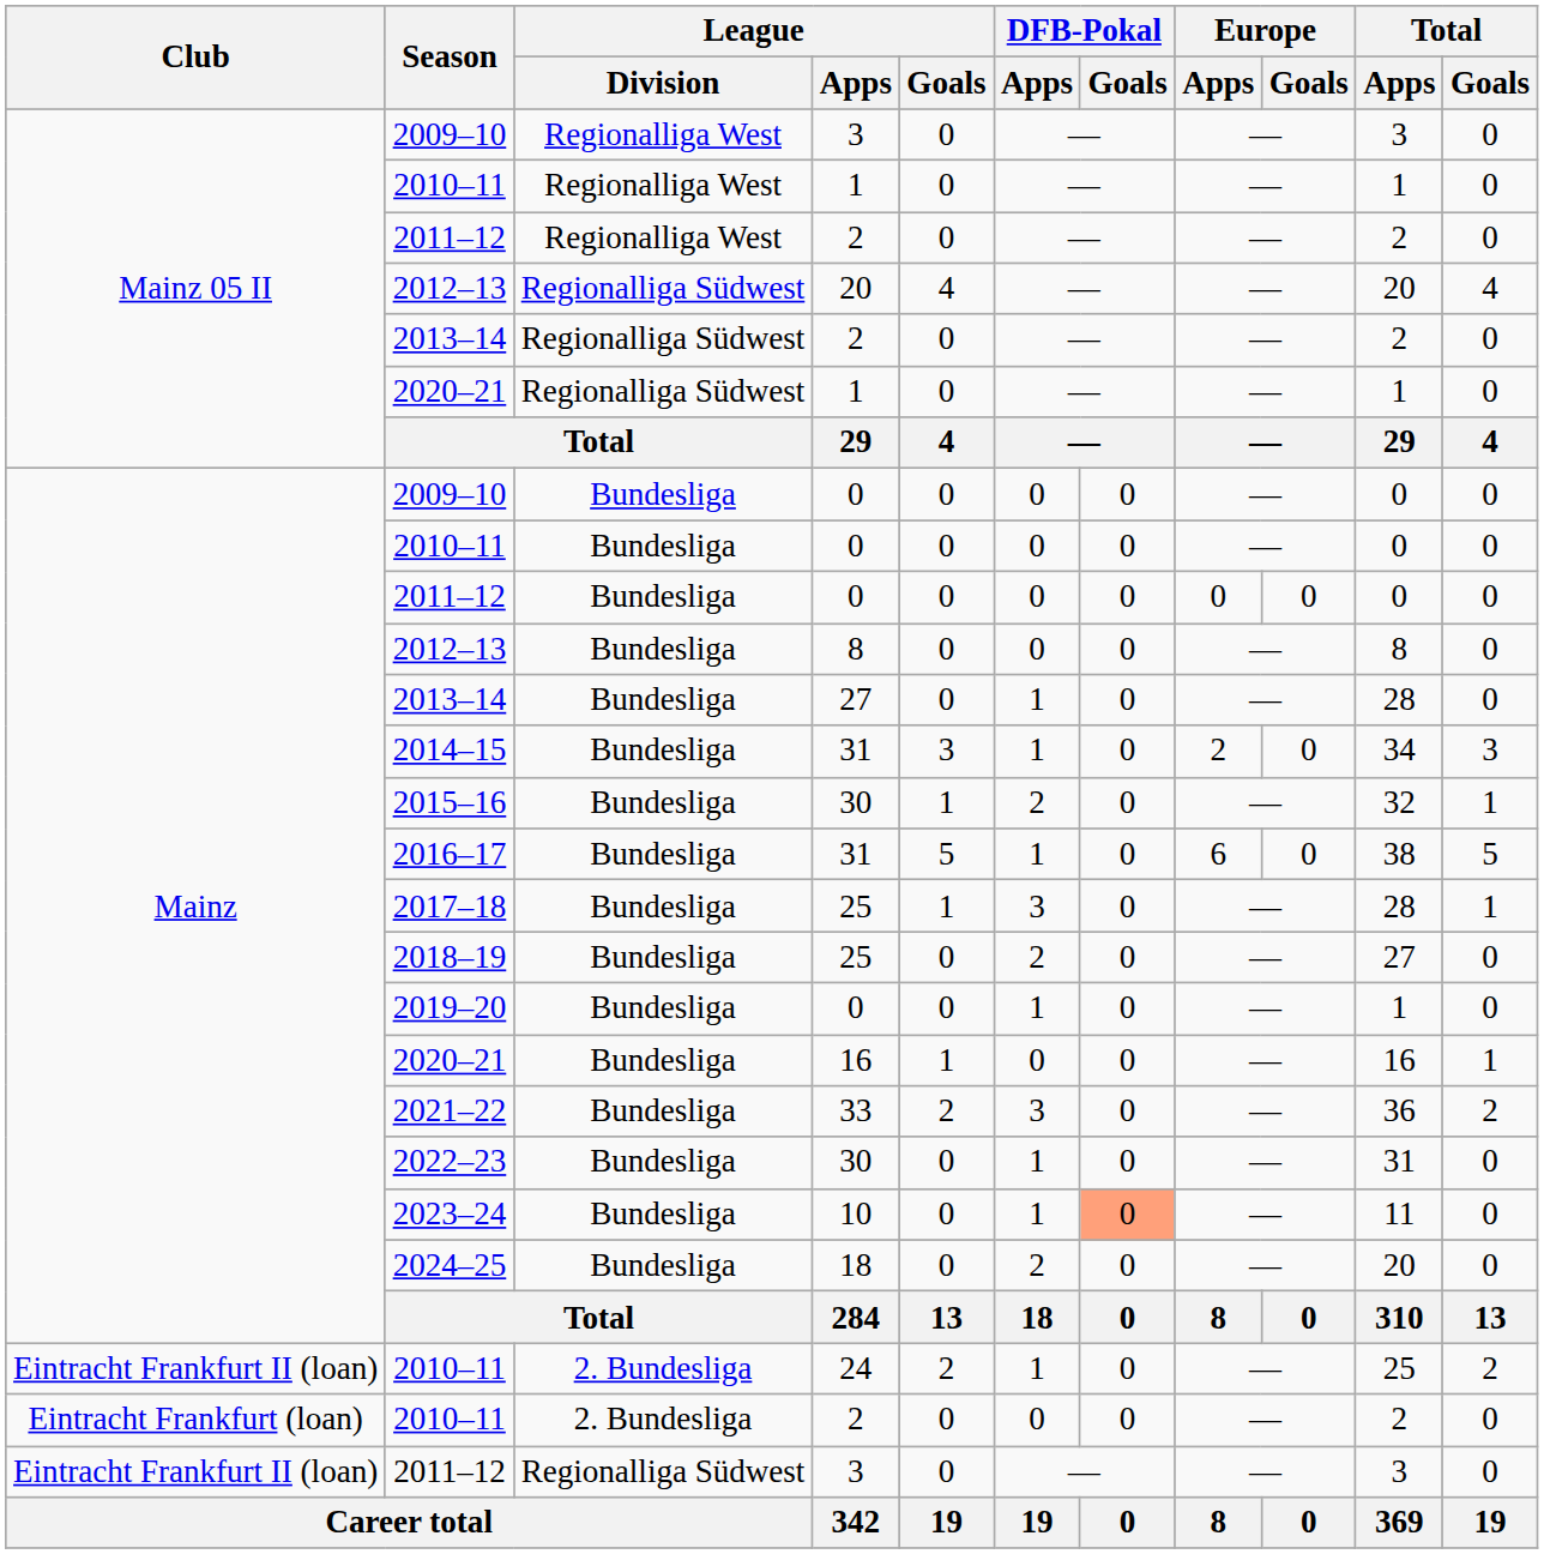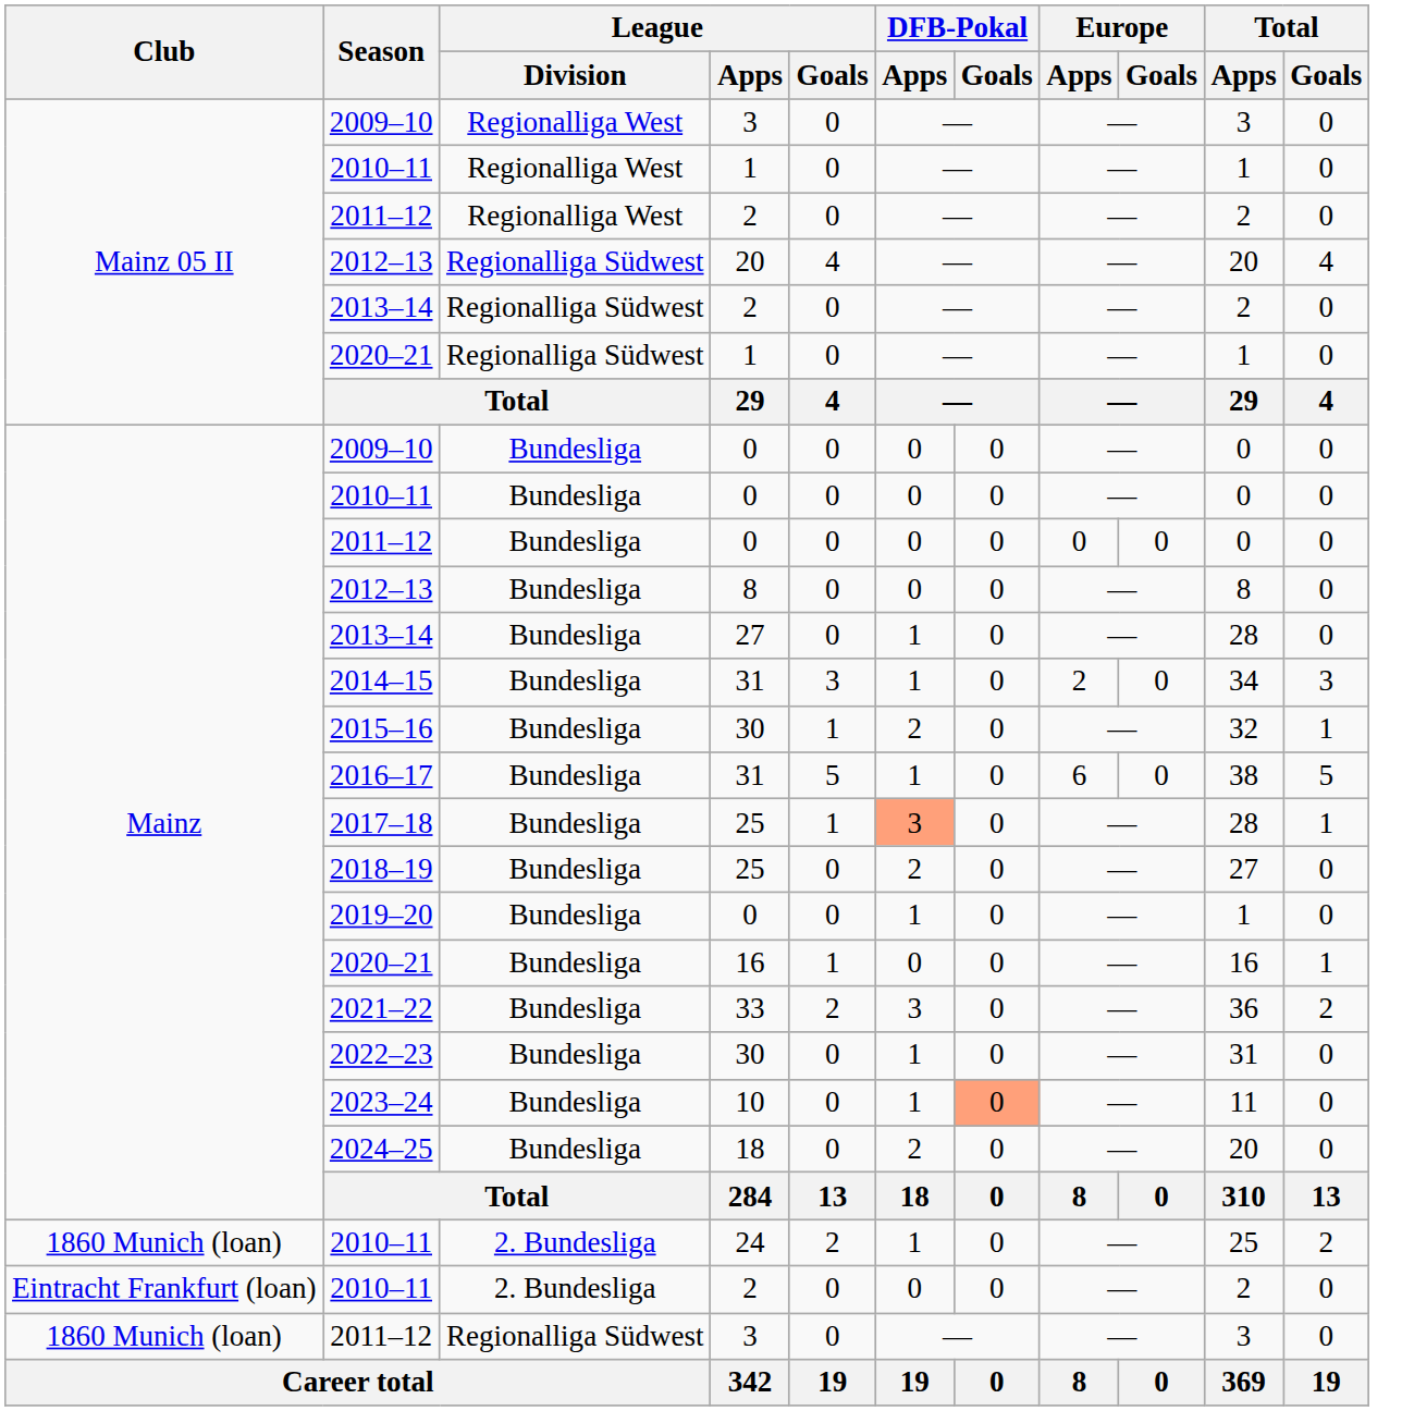2017–18 | DFB-Pokal / Apps: no background -> lightsalmon background
2010–11 / 24 | Club: Eintracht Frankfurt II (loan) -> 1860 Munich (loan)
2011–12 / 3 | Club: Eintracht Frankfurt II (loan) -> 1860 Munich (loan)
